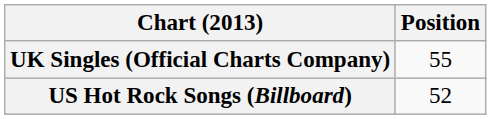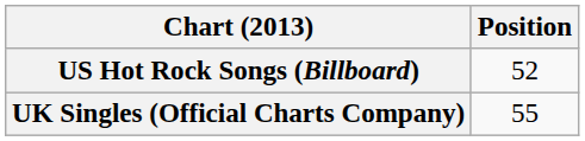rows swapped: UK Singles (Official Charts Company) <-> US Hot Rock Songs (Billboard)
